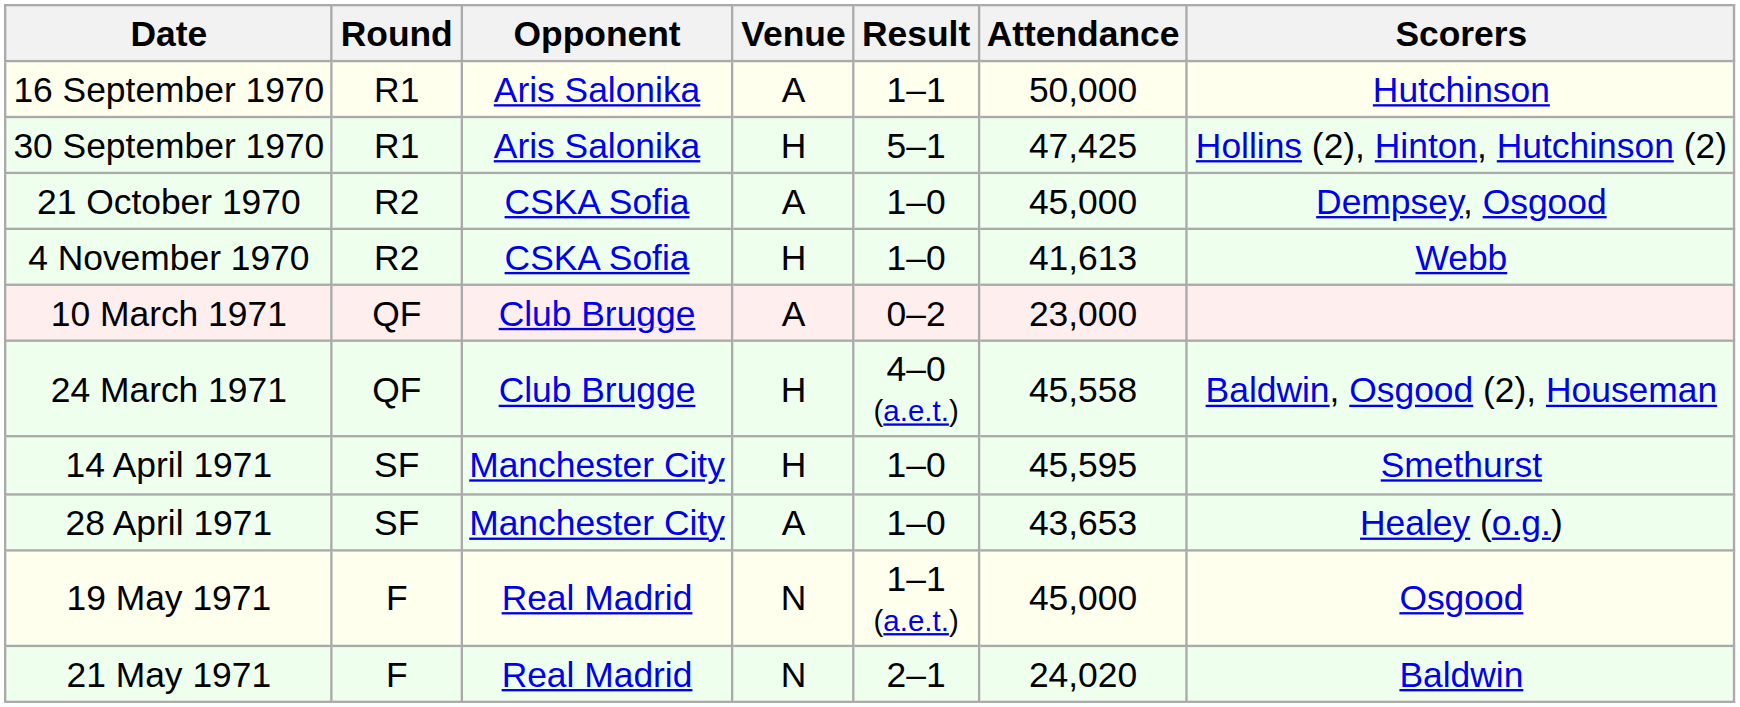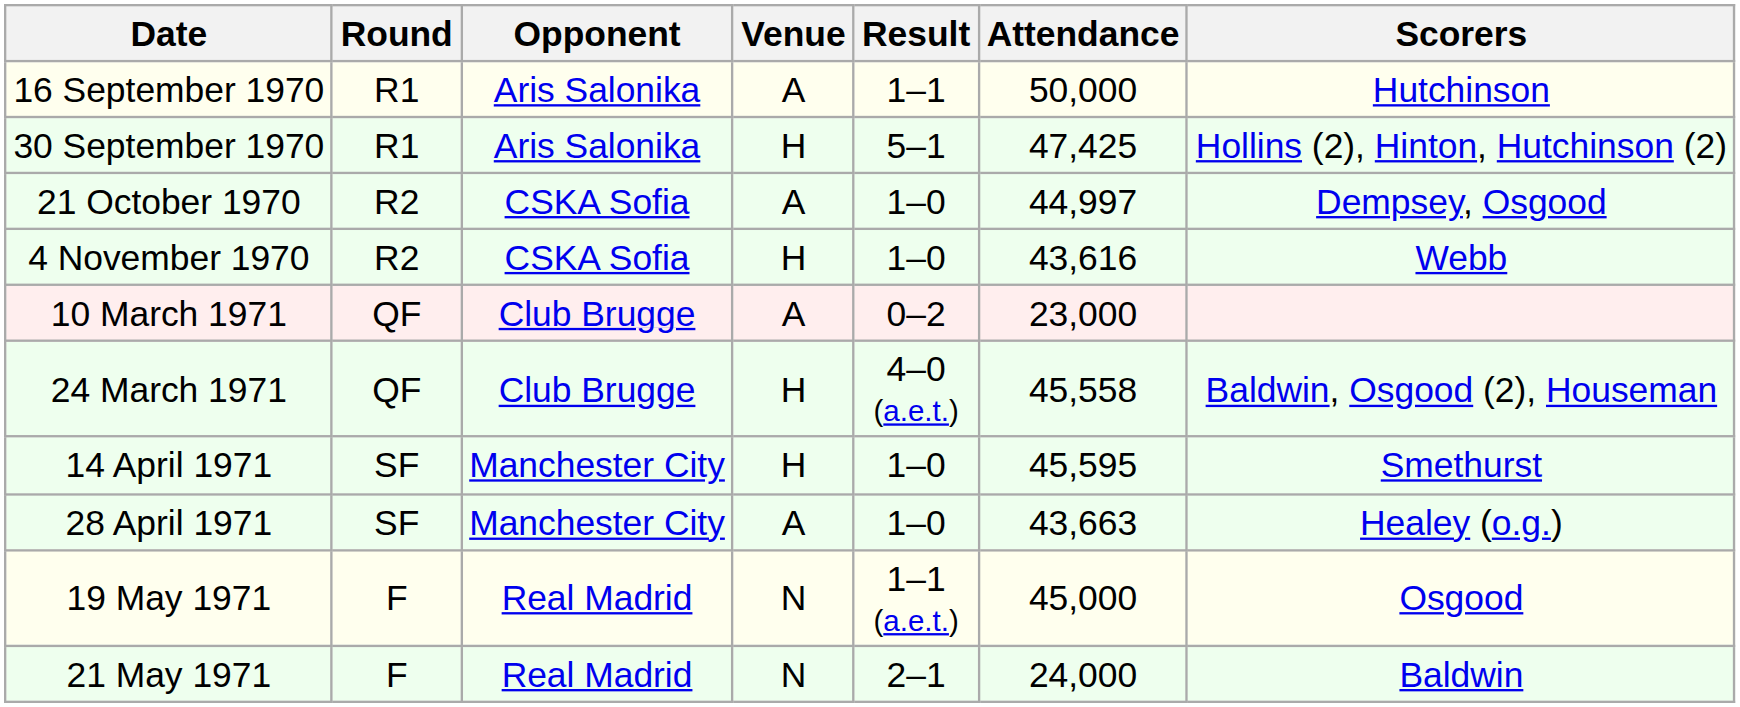21 October 1970 | Attendance: 45,000 -> 44,997
4 November 1970 | Attendance: 41,613 -> 43,616
28 April 1971 | Attendance: 43,653 -> 43,663
21 May 1971 | Attendance: 24,020 -> 24,000
